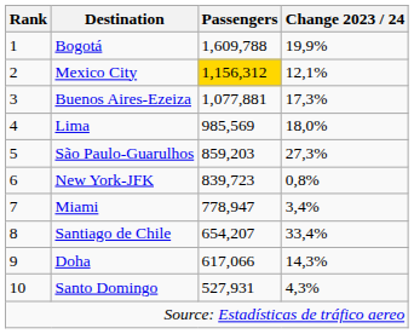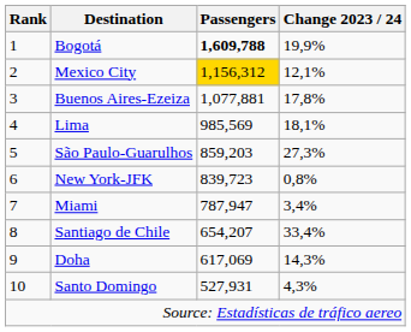Bogotá | Passengers: normal -> bold
Buenos Aires-Ezeiza | Change 2023 / 24: 17,3% -> 17,8%
Lima | Change 2023 / 24: 18,0% -> 18,1%
Miami | Passengers: 778,947 -> 787,947
Doha | Passengers: 617,066 -> 617,069
